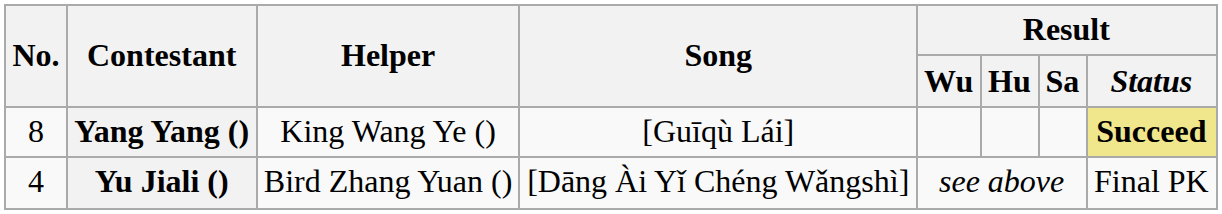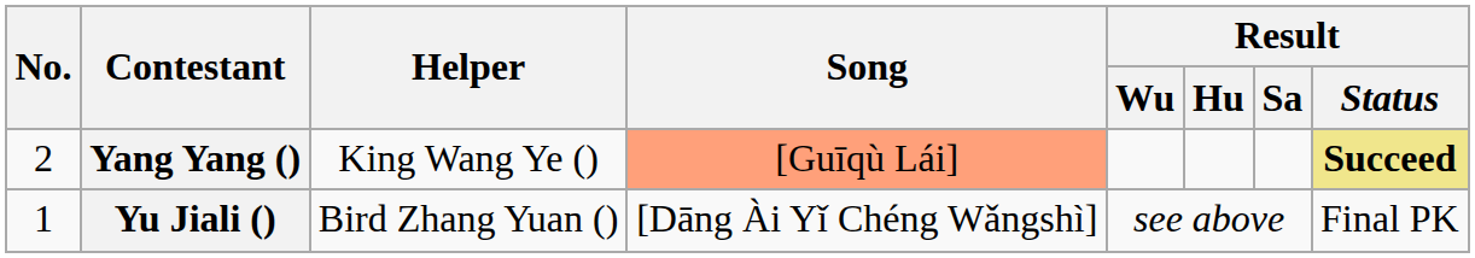Yang Yang () | No.: 8 -> 2
Yang Yang () | Song: no background -> lightsalmon background
Yu Jiali () | No.: 4 -> 1
